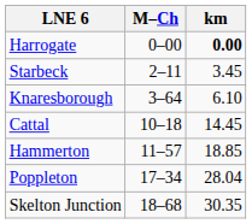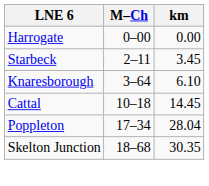Harrogate | km: bold -> normal
- row: Hammerton | 11–57 | 18.85
